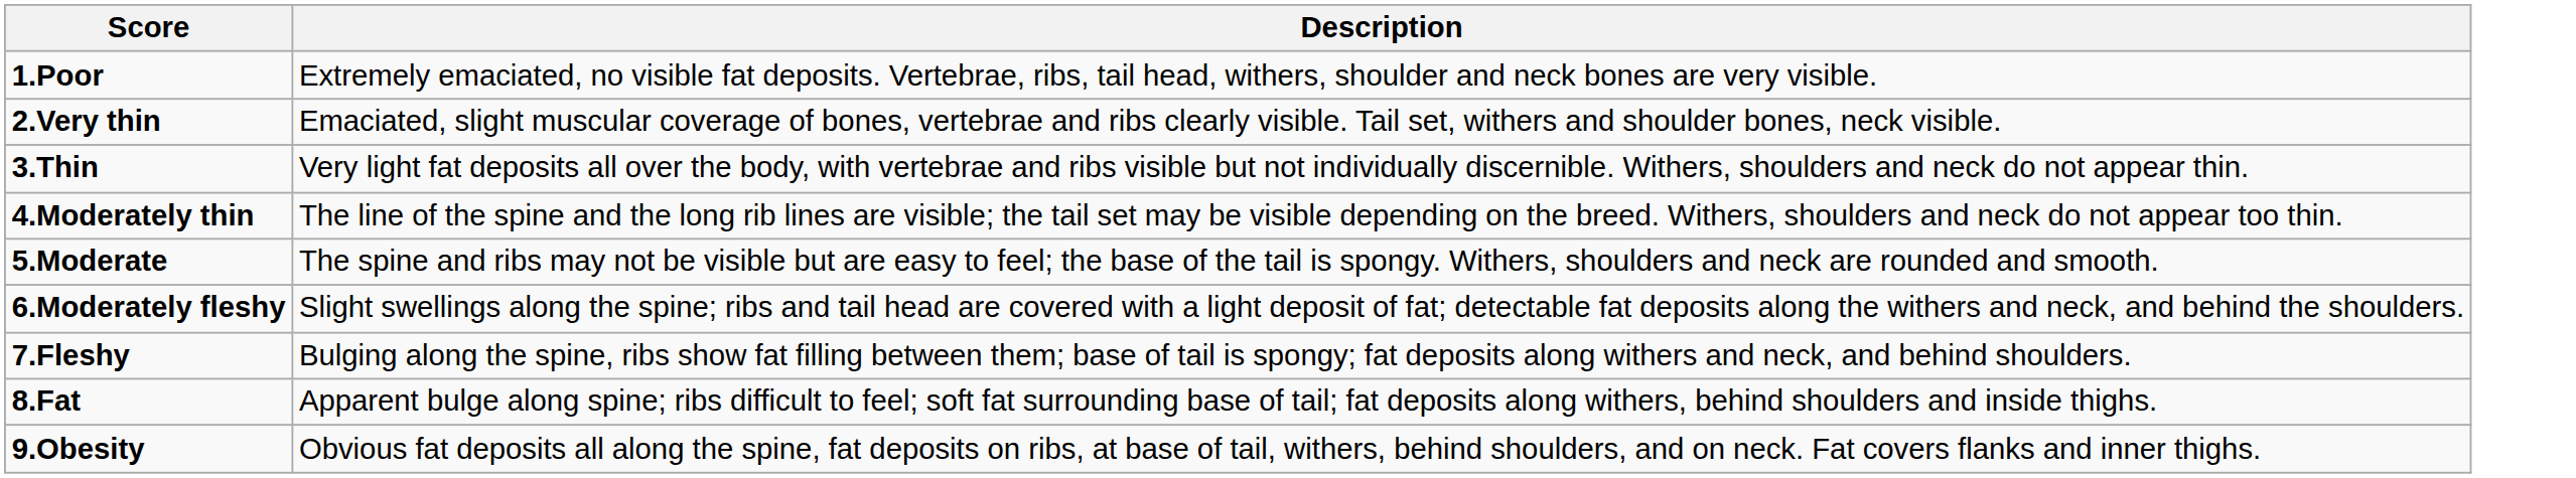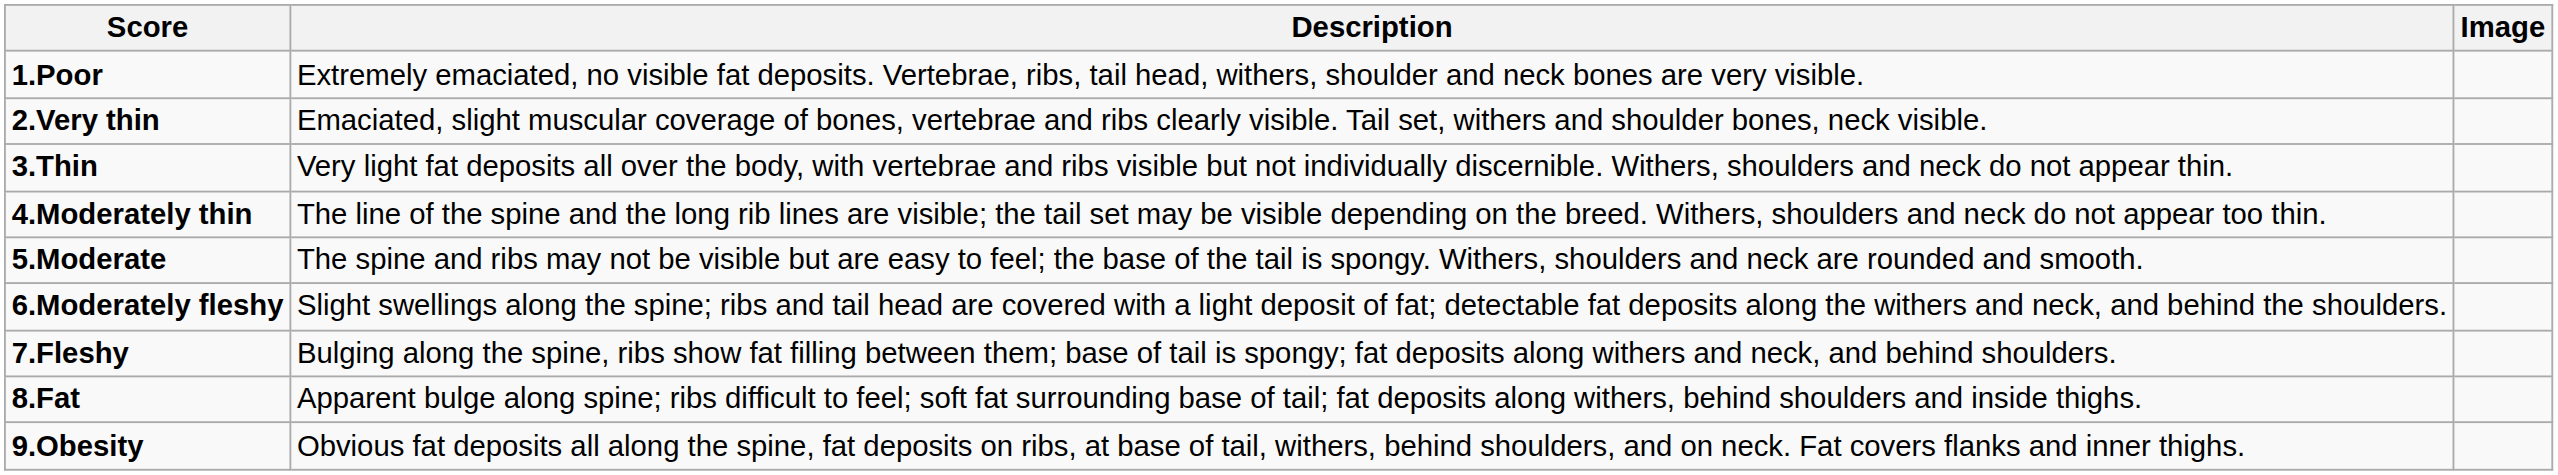+ column: Image
